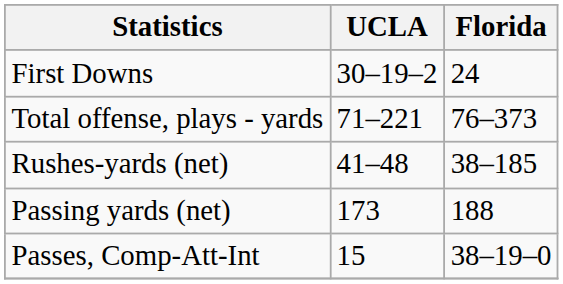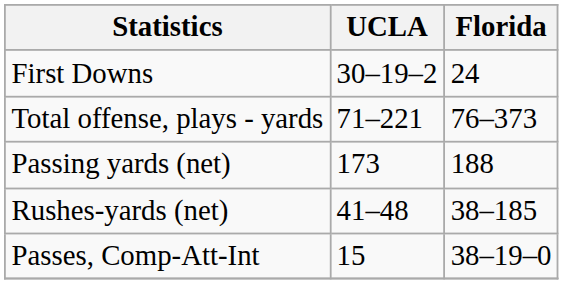rows swapped: Rushes-yards (net) <-> Passing yards (net)
